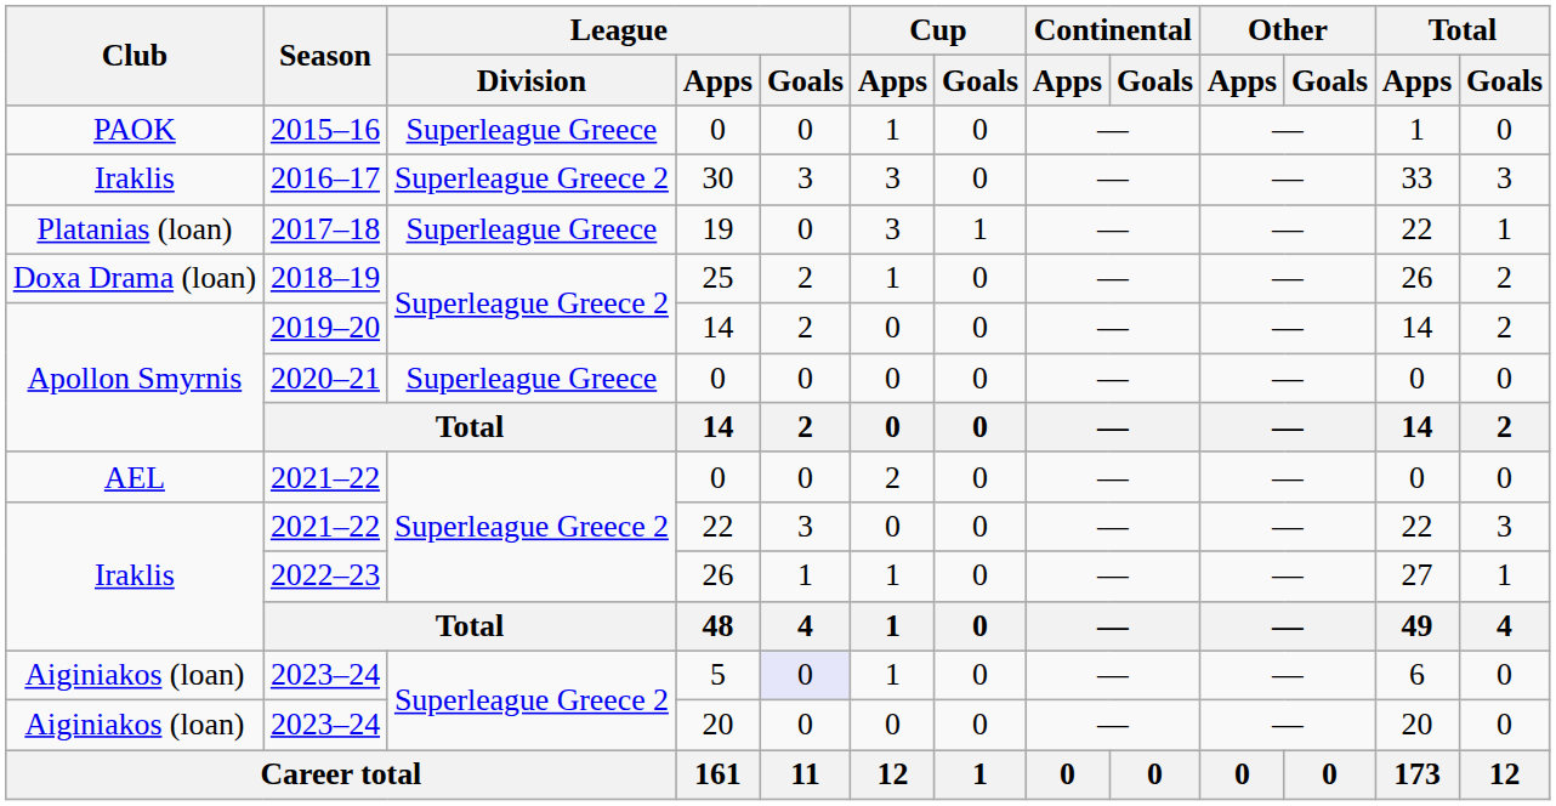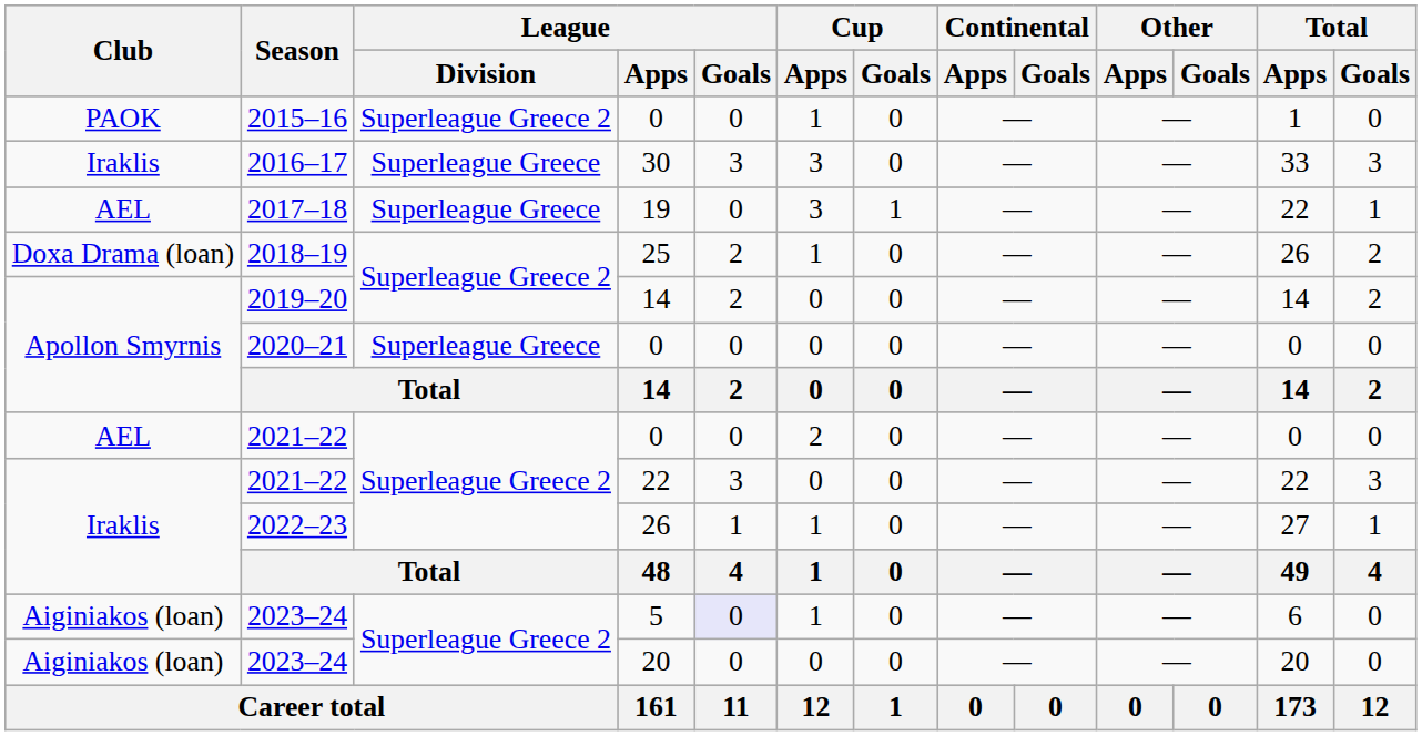2015–16 | League / Division: Superleague Greece -> Superleague Greece 2
2016–17 | League / Division: Superleague Greece 2 -> Superleague Greece
2017–18 | Club: Platanias (loan) -> AEL
